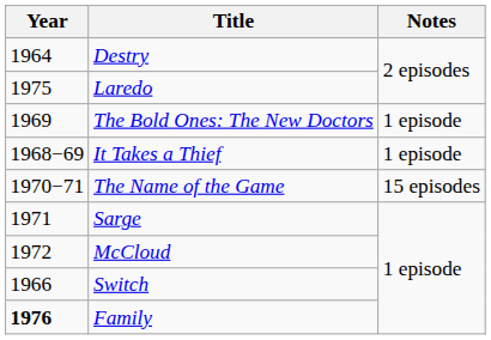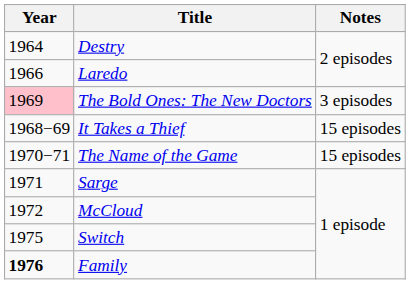Laredo | Year: 1975 -> 1966
The Bold Ones: The New Doctors | Year: no background -> pink background
The Bold Ones: The New Doctors | Notes: 1 episode -> 3 episodes
It Takes a Thief | Notes: 1 episode -> 15 episodes
Switch | Year: 1966 -> 1975
